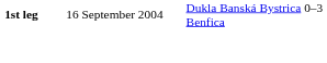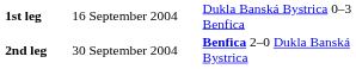+ row: 2nd leg | 30 September 2004 | Benfica 2–0 Dukla Banská Bystrica
